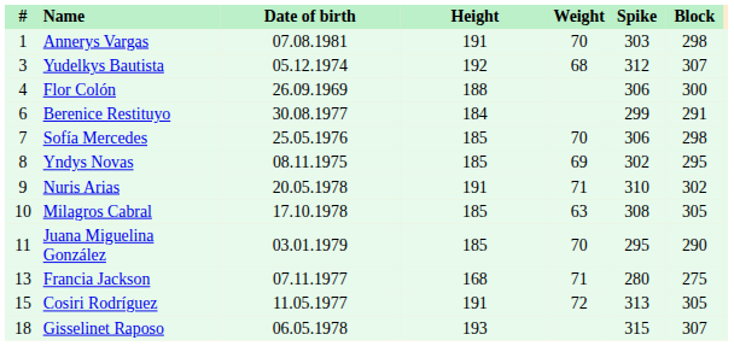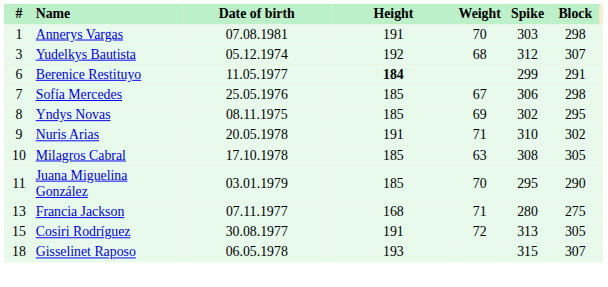- row: 4 | Flor Colón | 26.09.1969 | 188 | 306 | 300
Berenice Restituyo | Date of birth: 30.08.1977 -> 11.05.1977
Berenice Restituyo | Height: normal -> bold
Sofía Mercedes | Weight: 70 -> 67
Cosiri Rodríguez | Date of birth: 11.05.1977 -> 30.08.1977
